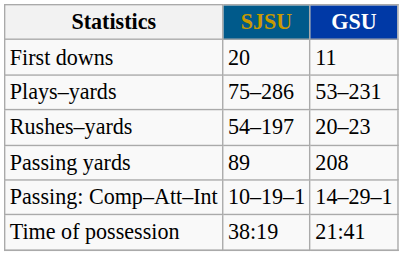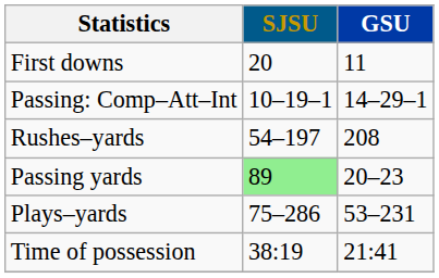rows swapped: Plays–yards <-> Passing: Comp–Att–Int
Rushes–yards | GSU: 20–23 -> 208
Passing yards | SJSU: no background -> lightgreen background
Passing yards | GSU: 208 -> 20–23
